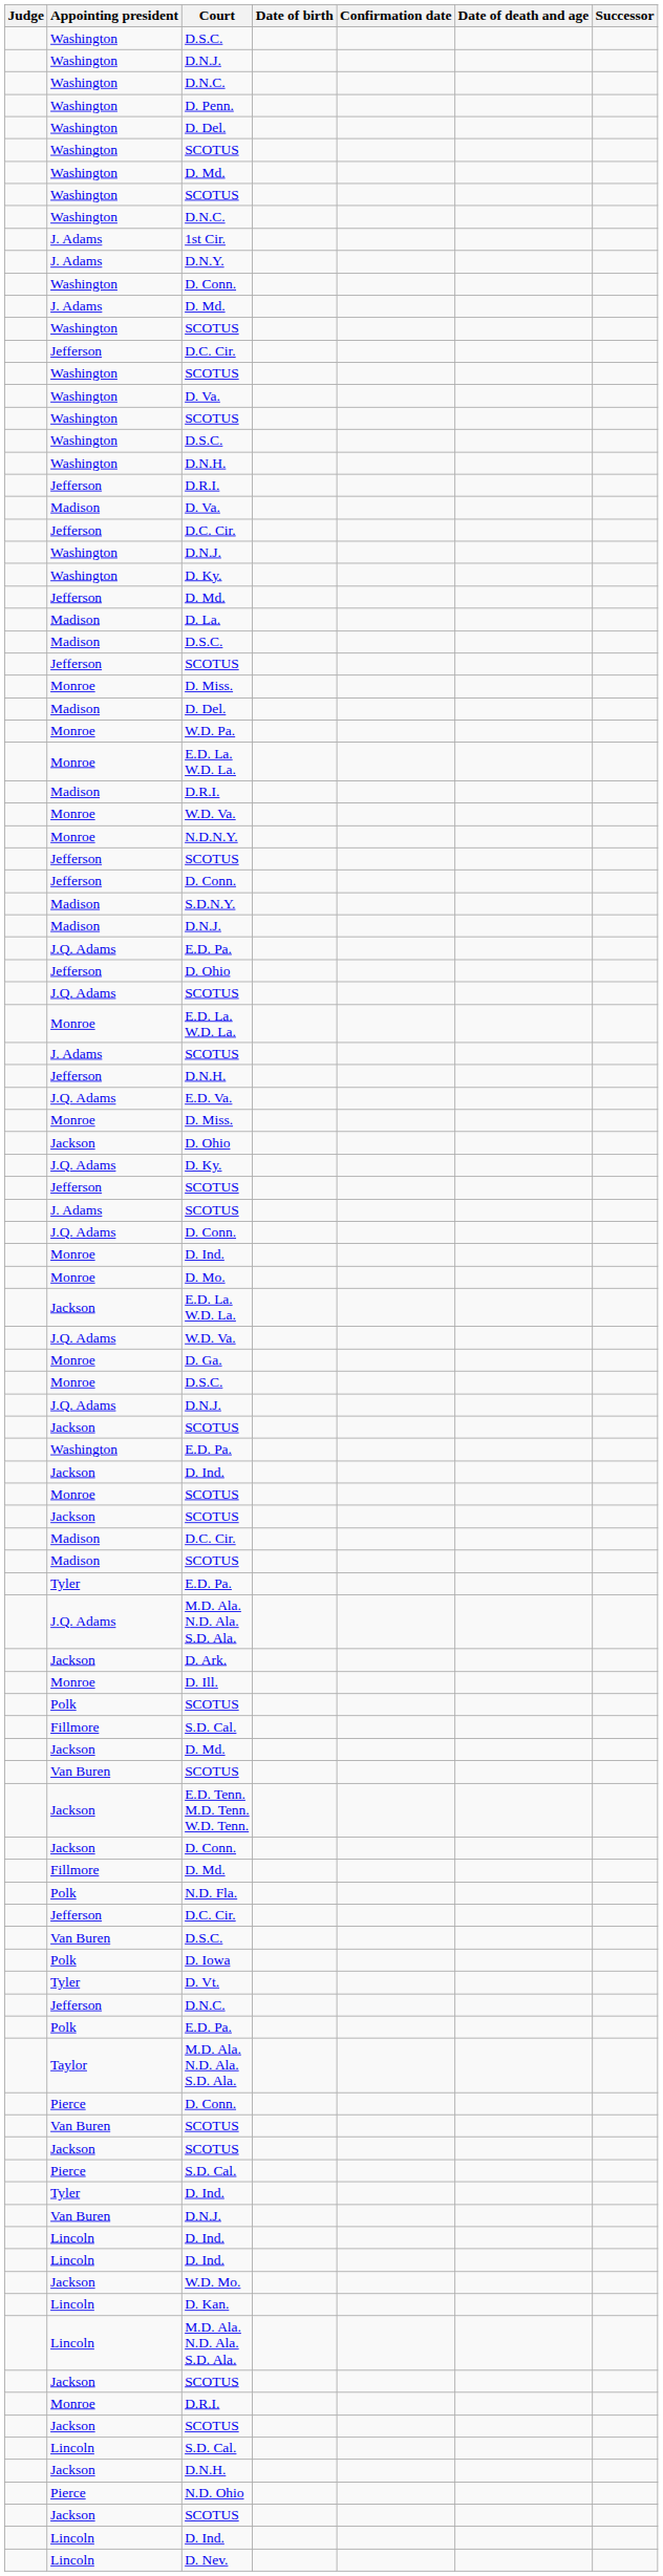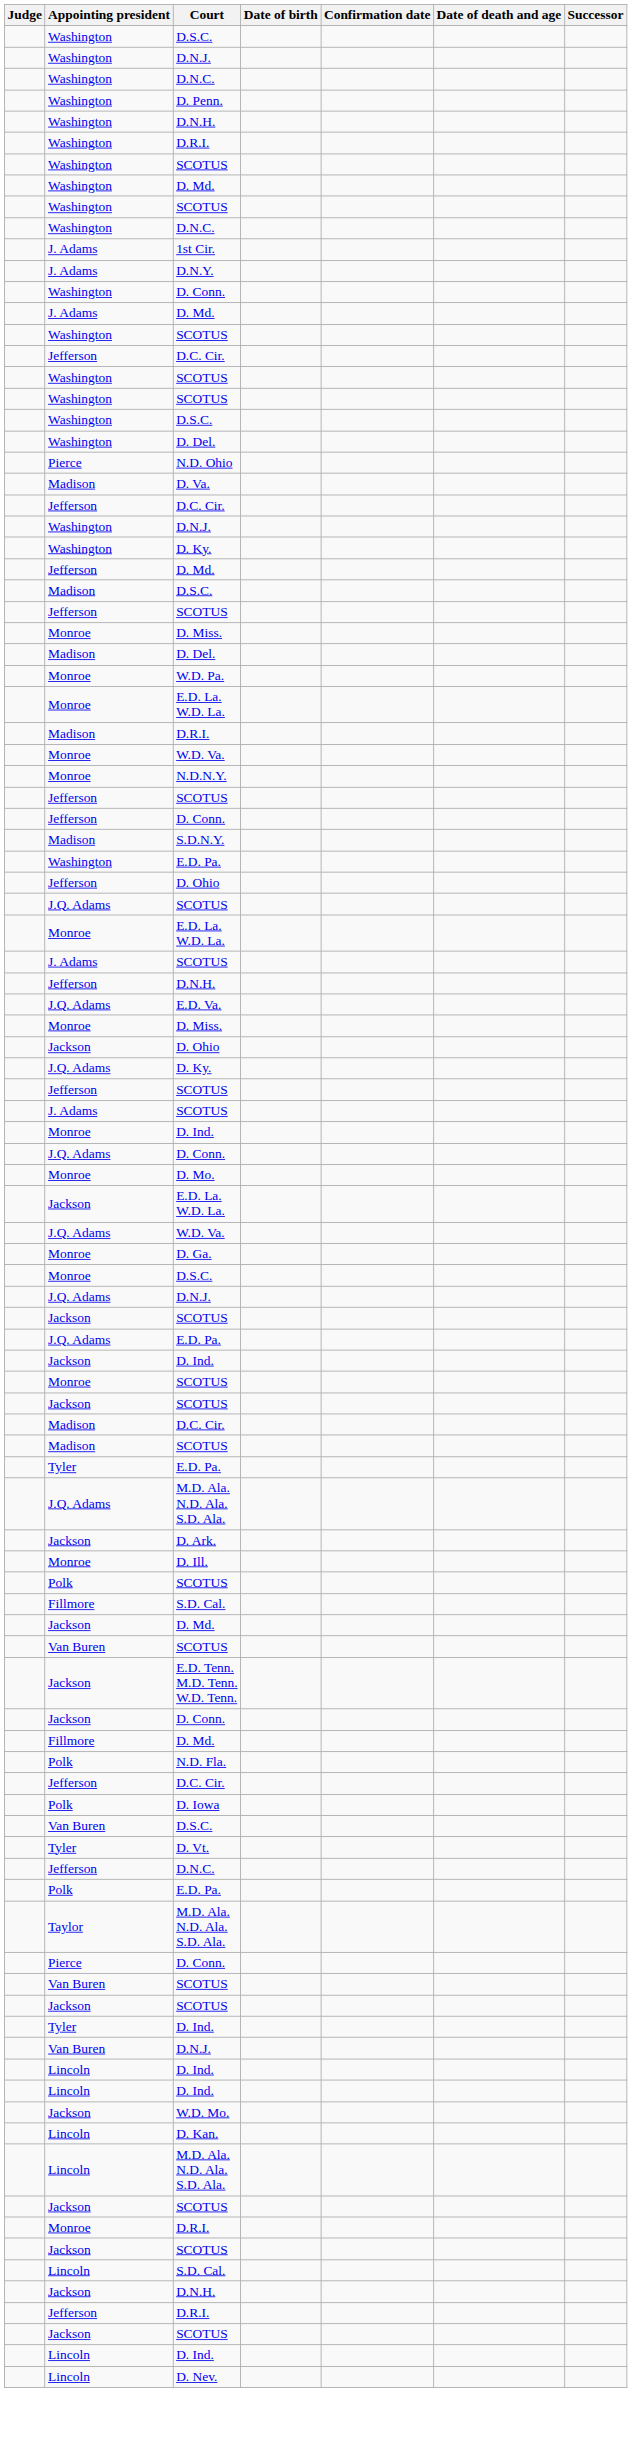rows swapped: Washington / D.N.H. <-> Washington / D. Del.
+ row: Washington | D.R.I.
- row: Washington | D. Va.
rows swapped: Jefferson / D.R.I. <-> N.D. Ohio
- row: Madison | D. La.
- row: Madison | D.N.J.
rows swapped: Washington / E.D. Pa. <-> J.Q. Adams / E.D. Pa.
rows swapped: Monroe / D. Ind. <-> J.Q. Adams / D. Conn.
rows swapped: D. Iowa <-> Van Buren / D.S.C.
- row: Pierce | S.D. Cal.
